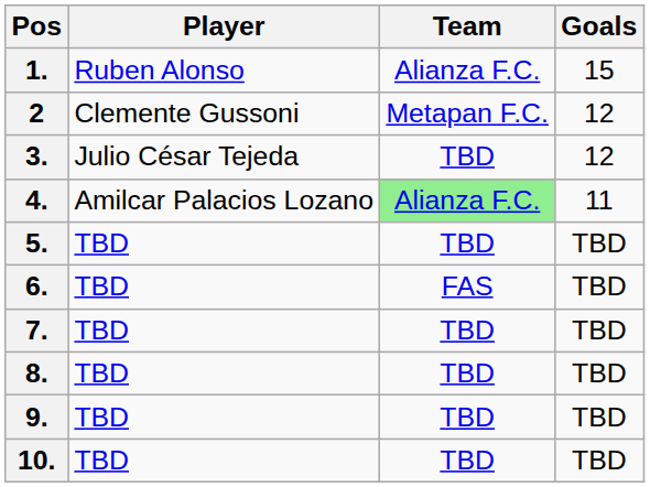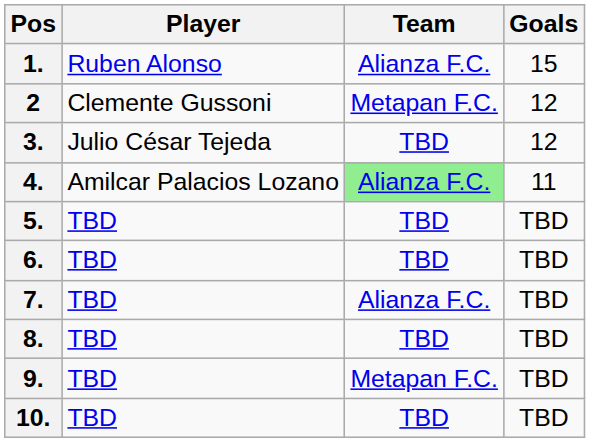6. | Team: FAS -> TBD
7. | Team: TBD -> Alianza F.C.
9. | Team: TBD -> Metapan F.C.
